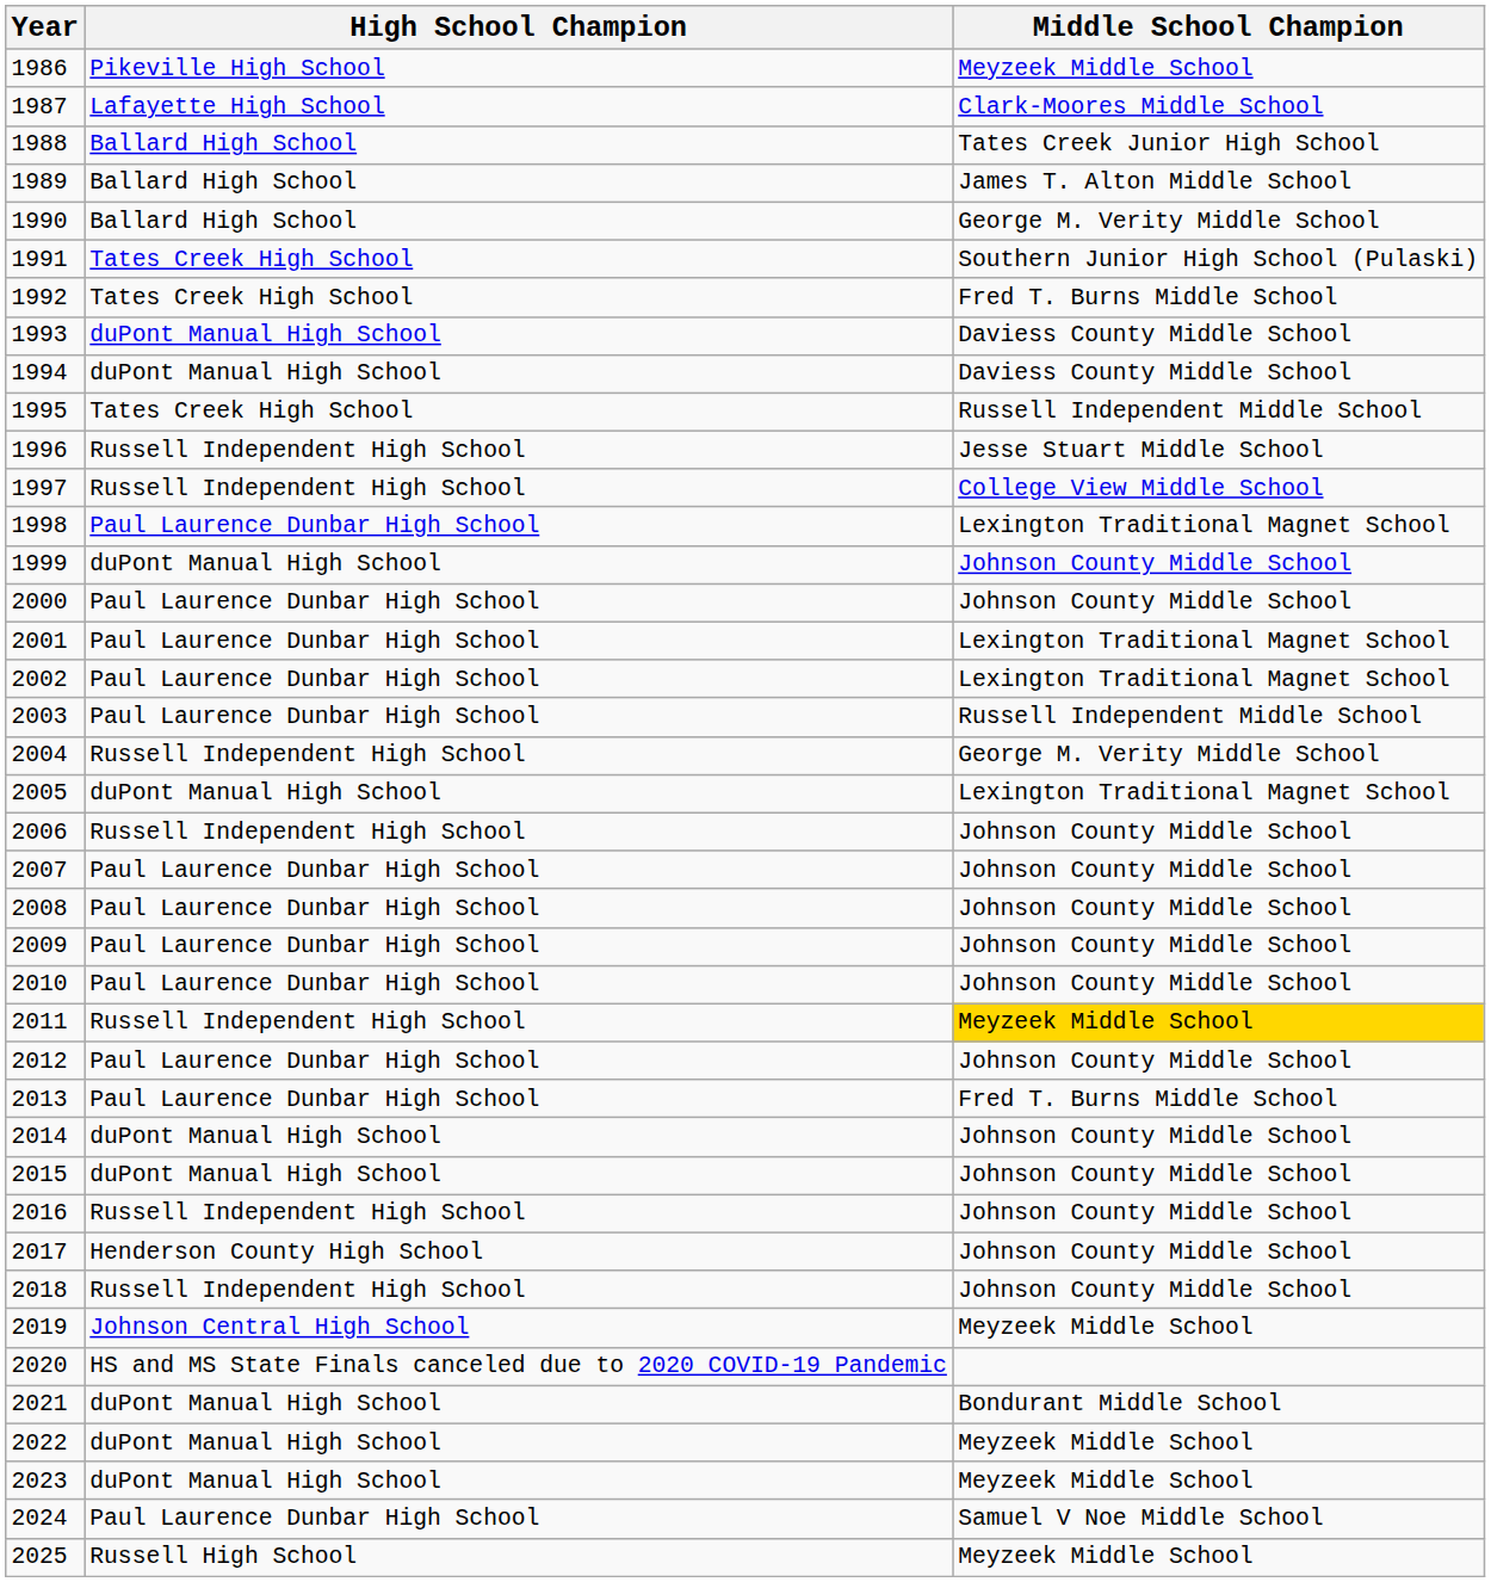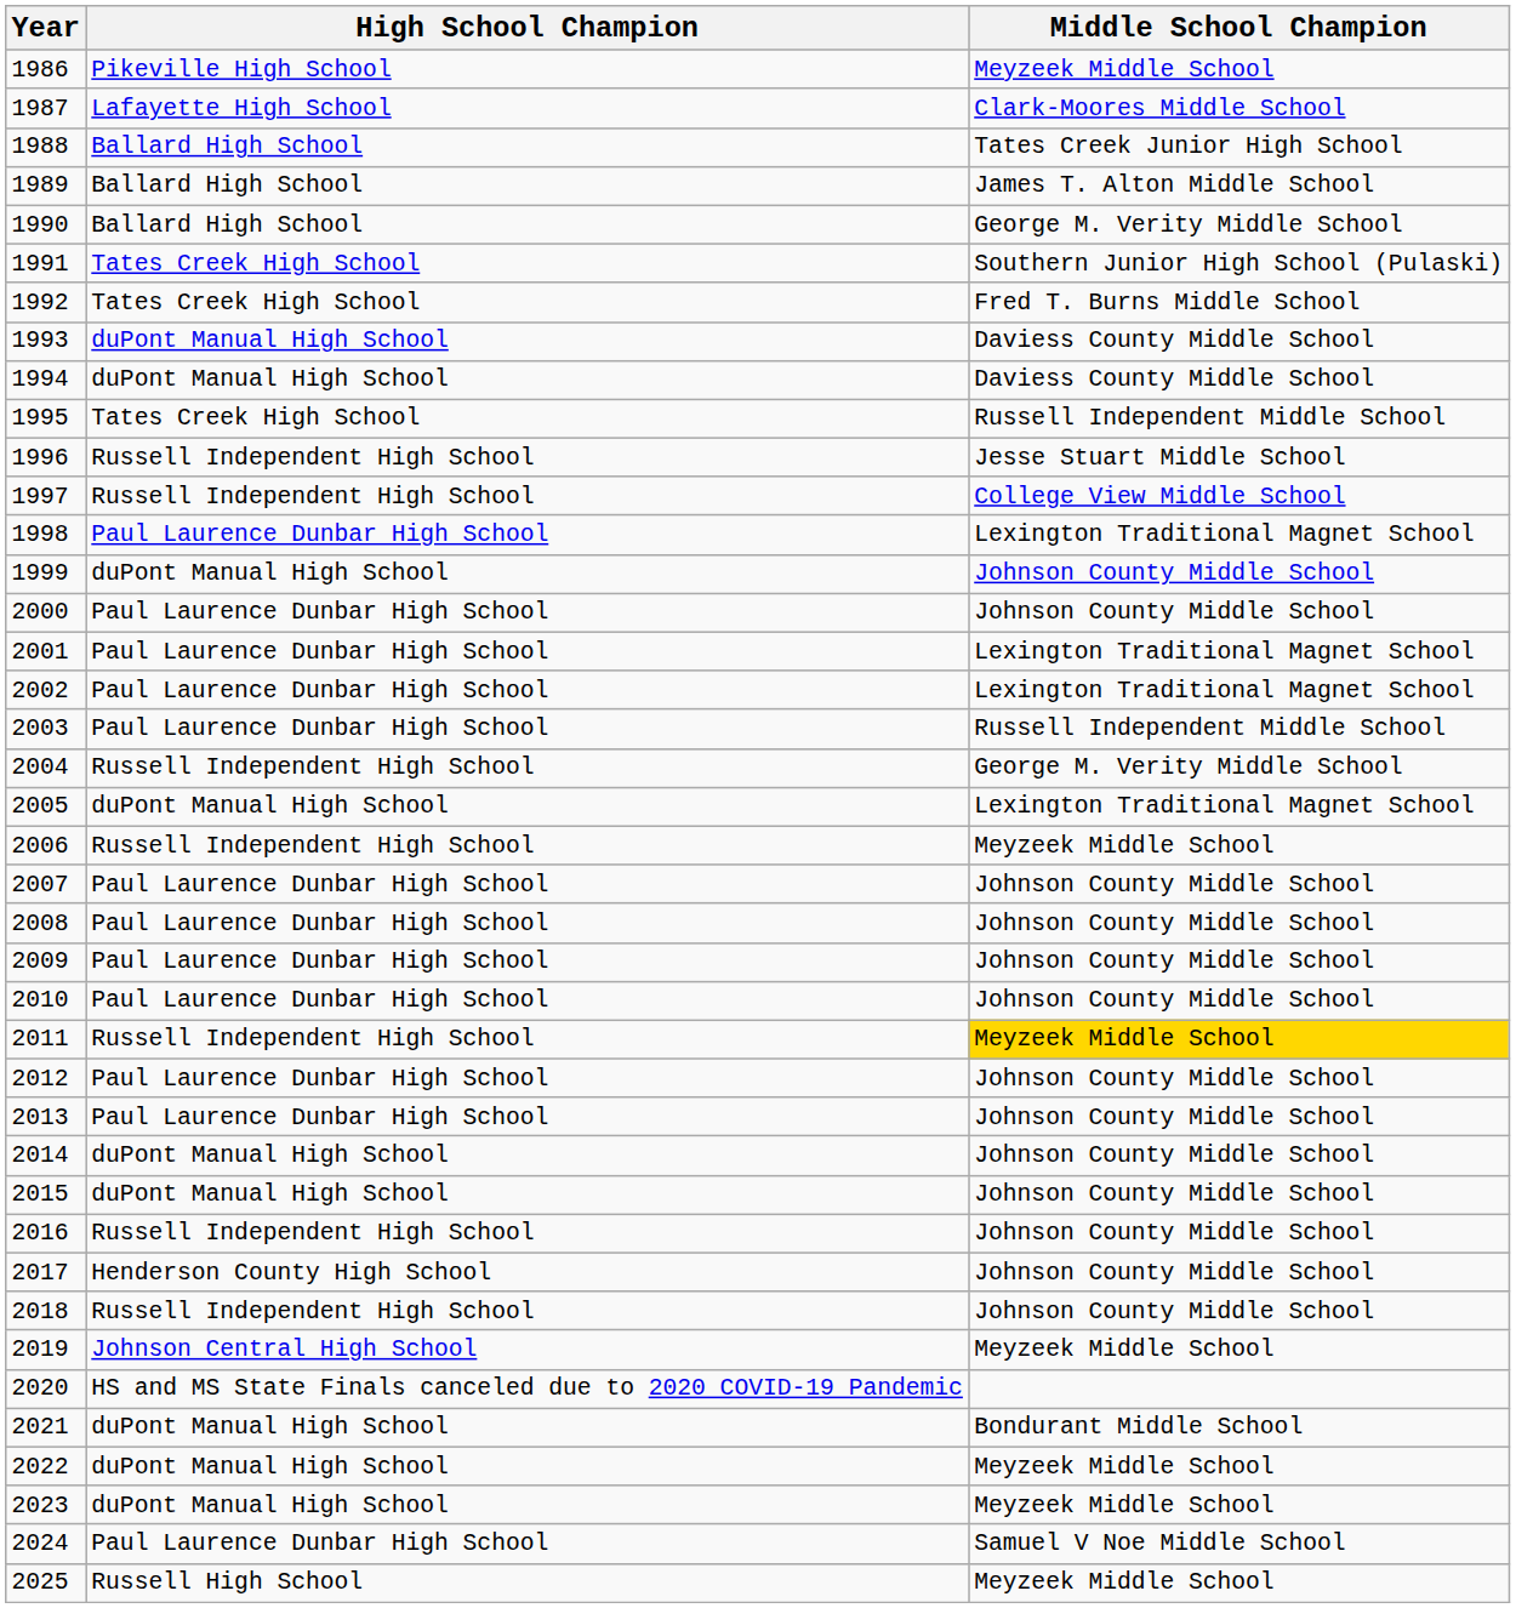2006 | Middle School Champion: Johnson County Middle School -> Meyzeek Middle School
2013 | Middle School Champion: Fred T. Burns Middle School -> Johnson County Middle School
